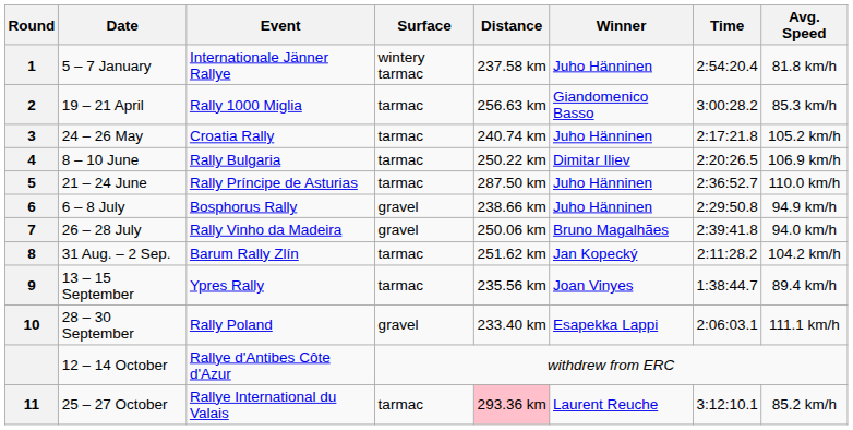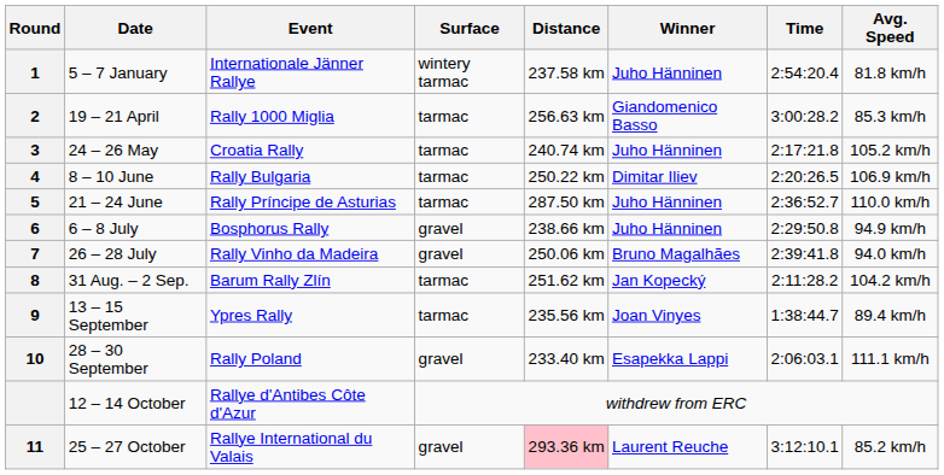25 – 27 October | Surface: tarmac -> gravel
